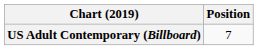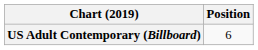US Adult Contemporary (Billboard) | Position: 7 -> 6
